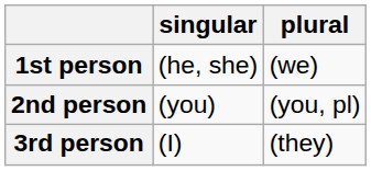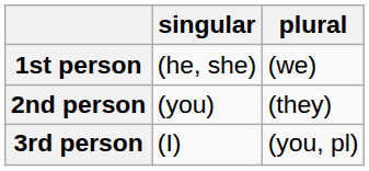2nd person | plural: (you, pl) -> (they)
3rd person | plural: (they) -> (you, pl)
